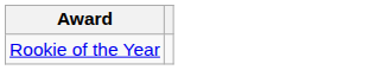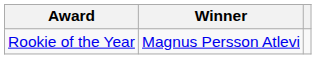+ column: Winner | Magnus Persson Atlevi
